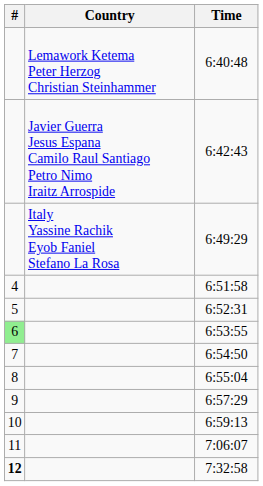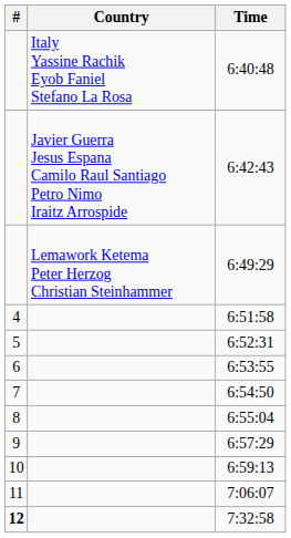6:40:48 | Country: Lemawork Ketema Peter Herzog Christian Steinhammer -> Italy Yassine Rachik Eyob Faniel Stefano La Rosa
6:49:29 | Country: Italy Yassine Rachik Eyob Faniel Stefano La Rosa -> Lemawork Ketema Peter Herzog Christian Steinhammer
6:53:55 | #: lightgreen background -> no background
